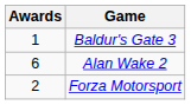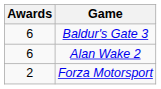Baldur's Gate 3 | Awards: 1 -> 6
